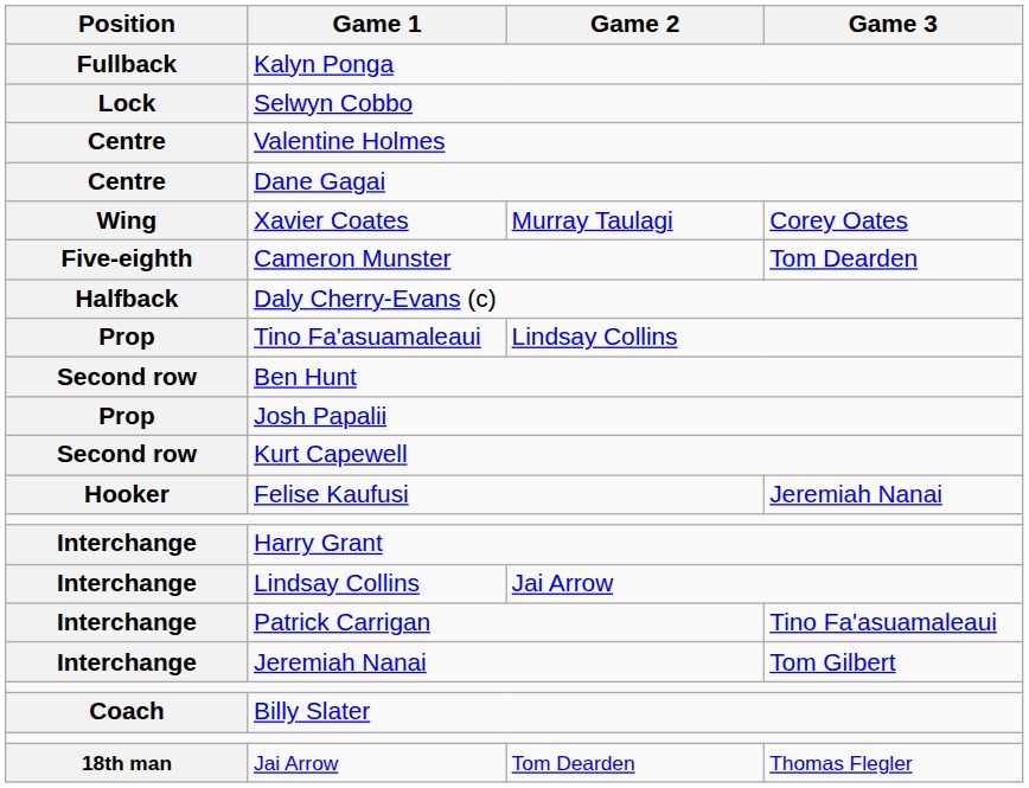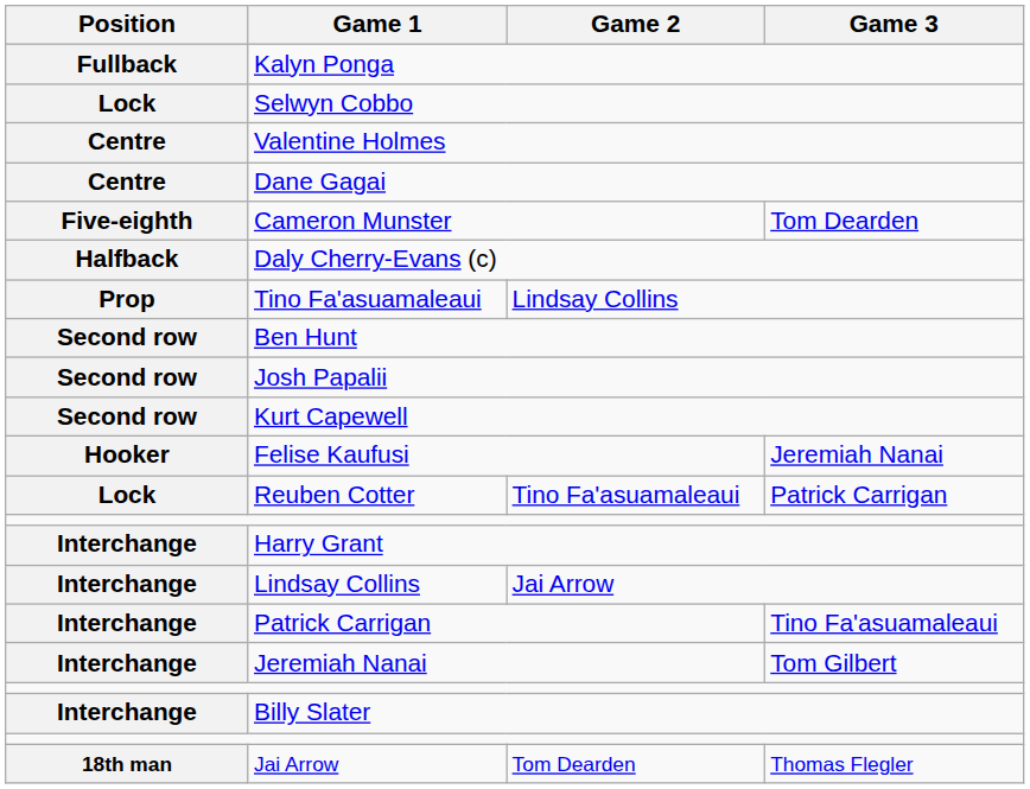- row: Wing | Xavier Coates | Murray Taulagi | Corey Oates
Josh Papalii | Position: Prop -> Second row
+ row: Lock | Reuben Cotter | Tino Fa'asuamaleaui | Patrick Carrigan
Billy Slater | Position: Coach -> Interchange
